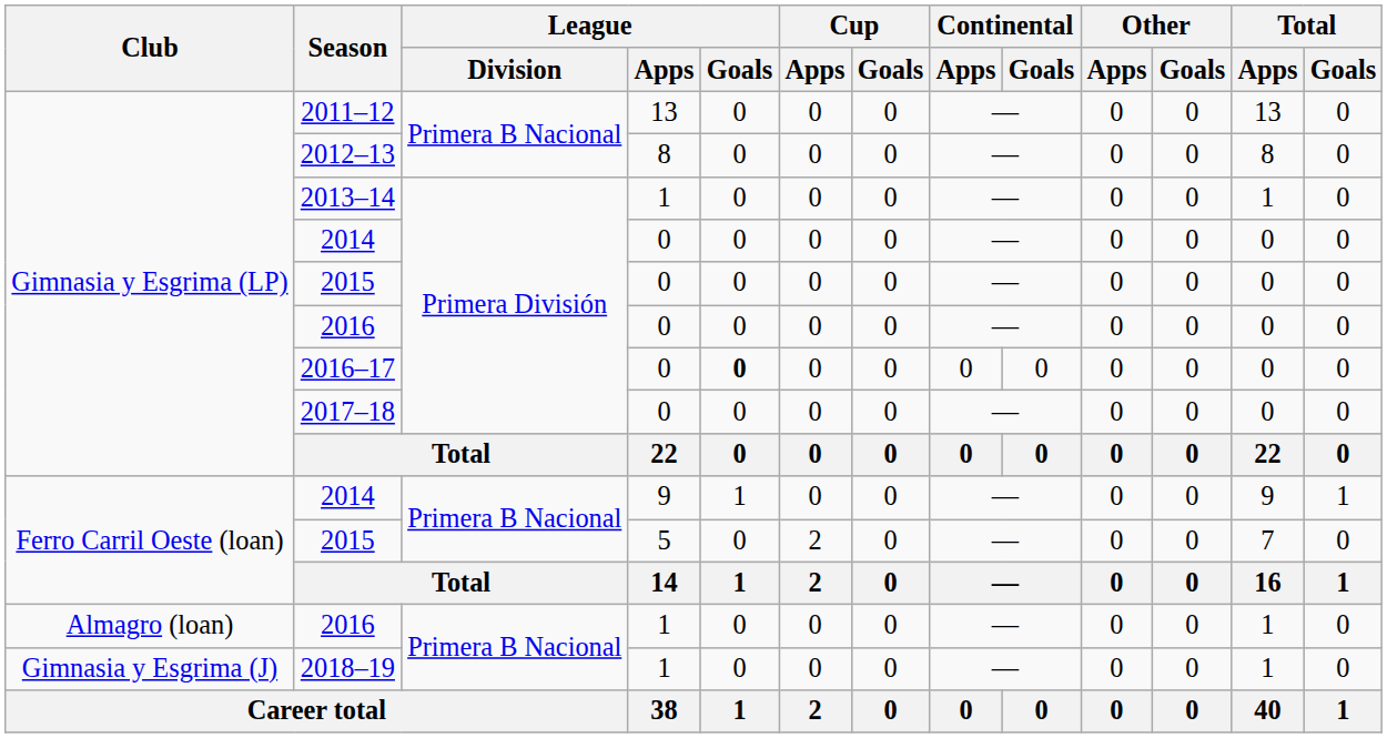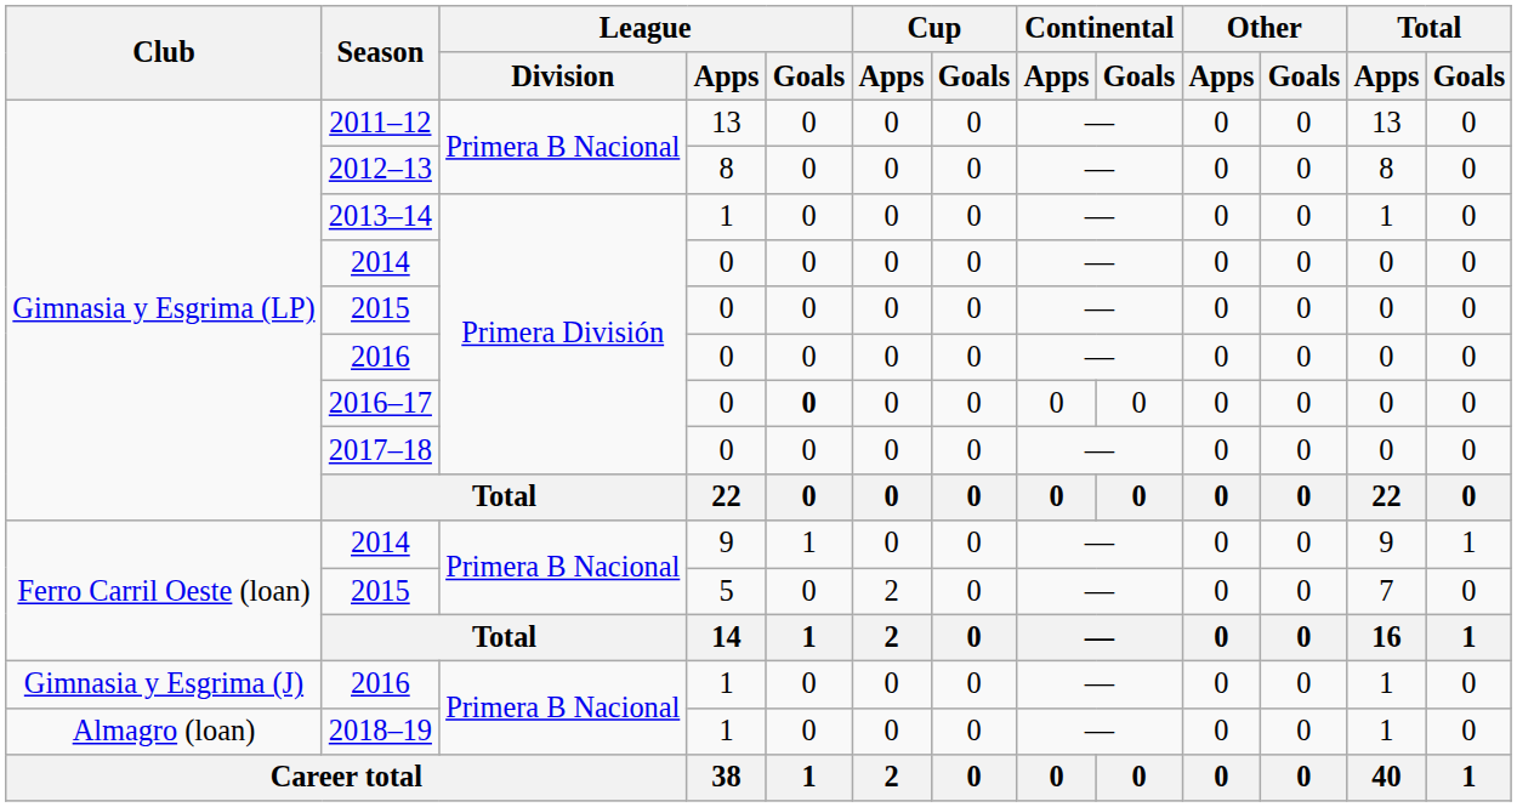2016 / 1 | Club: Almagro (loan) -> Gimnasia y Esgrima (J)
2018–19 | Club: Gimnasia y Esgrima (J) -> Almagro (loan)
